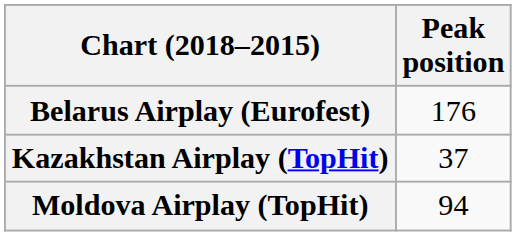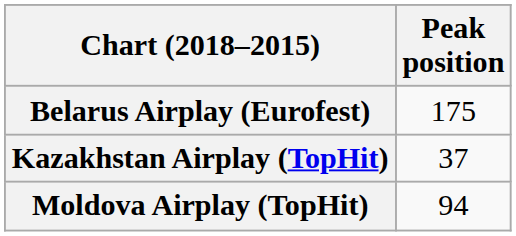Belarus Airplay (Eurofest) | Peak position: 176 -> 175
